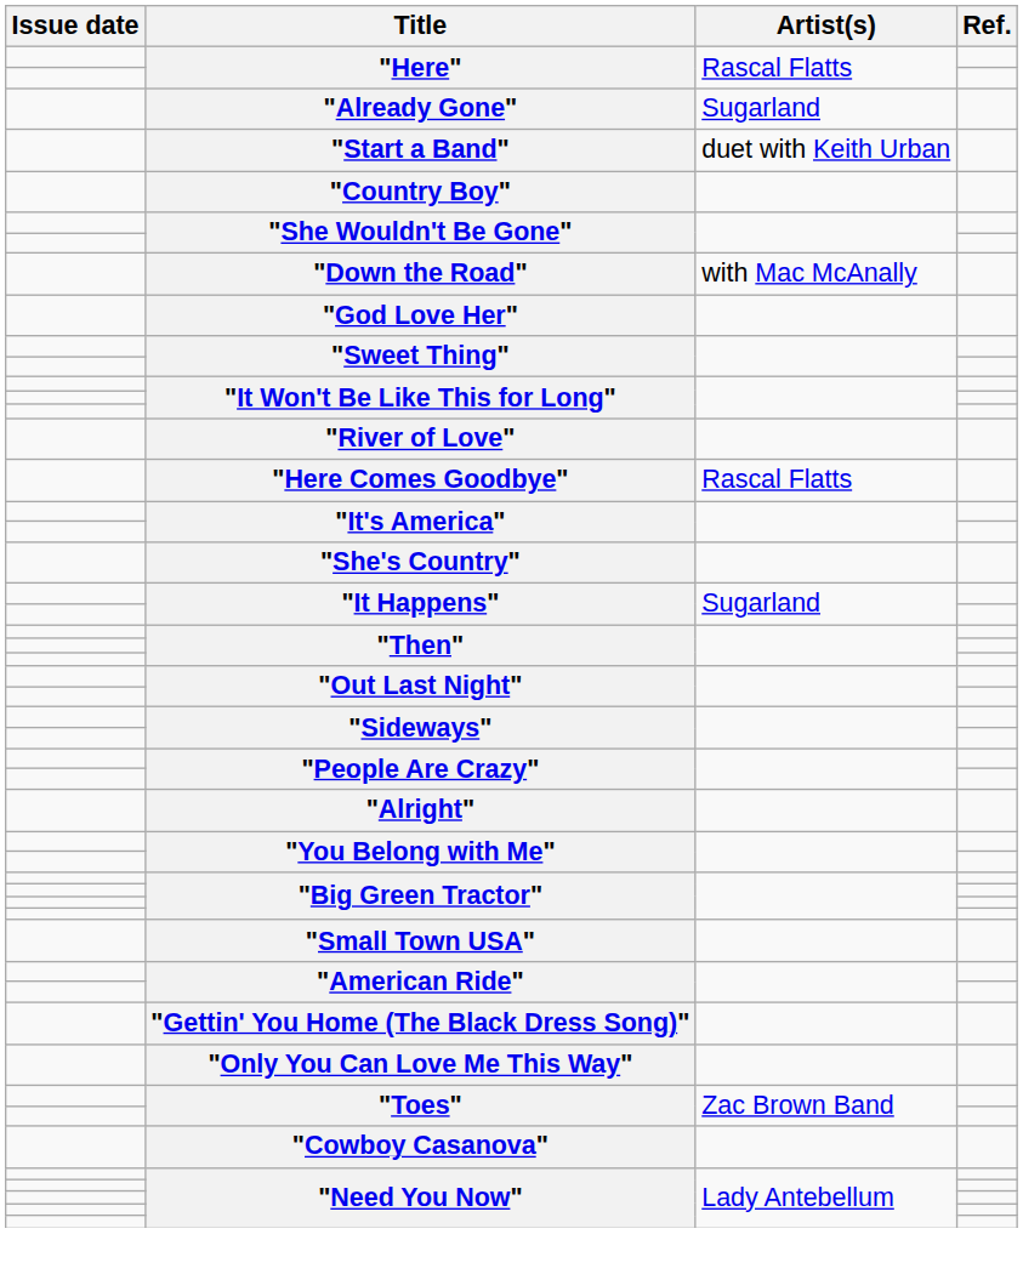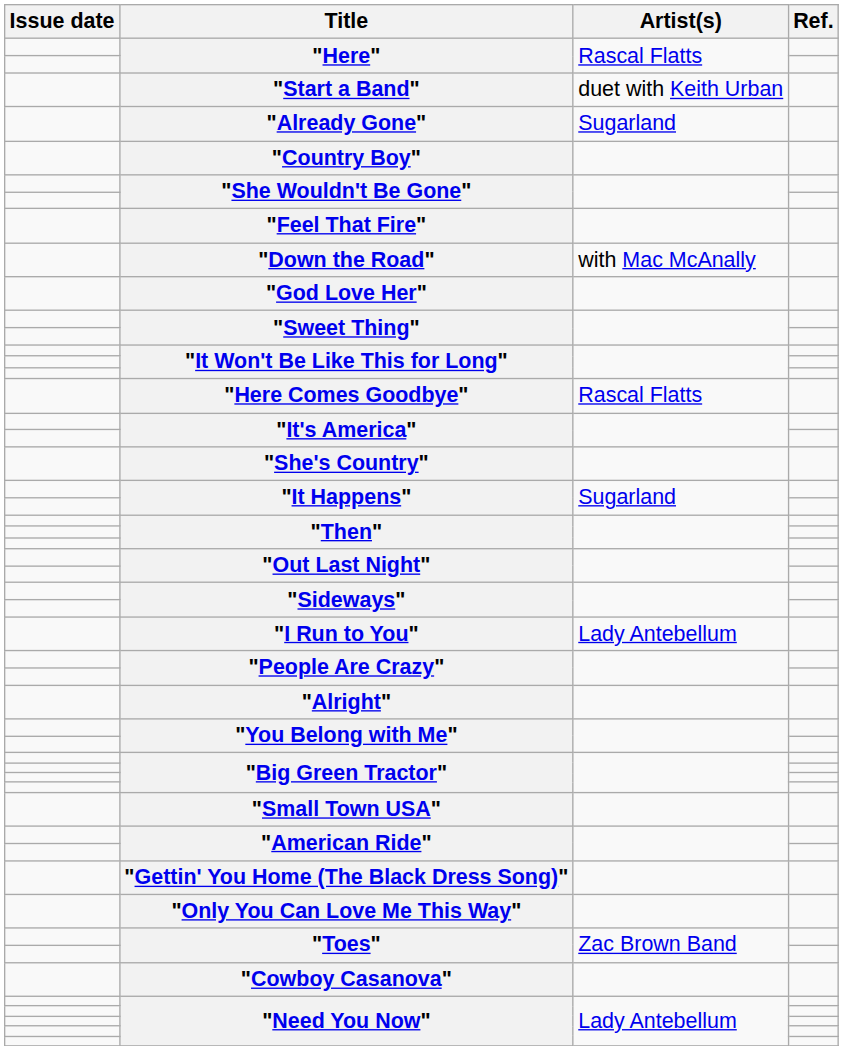rows swapped: "Already Gone" <-> "Start a Band"
+ row: "Feel That Fire"
- row: "River of Love"
+ row: "I Run to You" | Lady Antebellum
